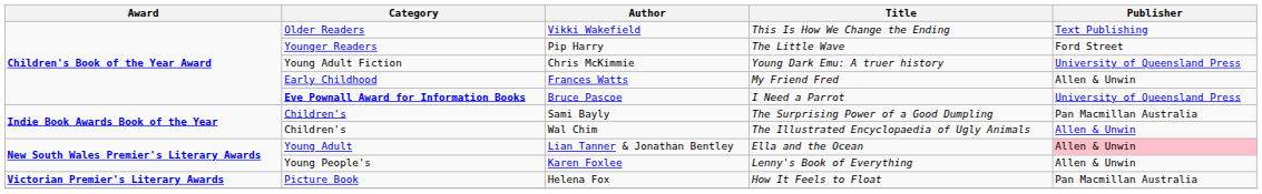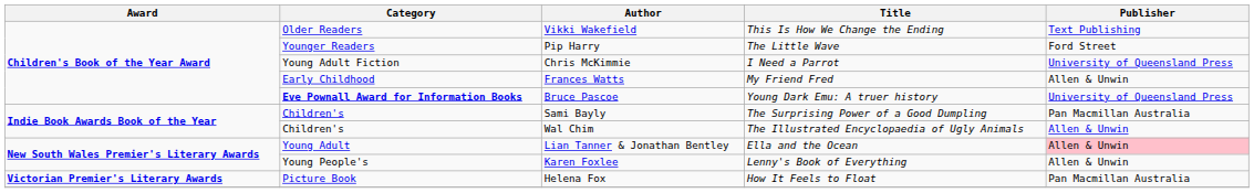Chris McKimmie | Title: Young Dark Emu: A truer history -> I Need a Parrot
Bruce Pascoe | Title: I Need a Parrot -> Young Dark Emu: A truer history
